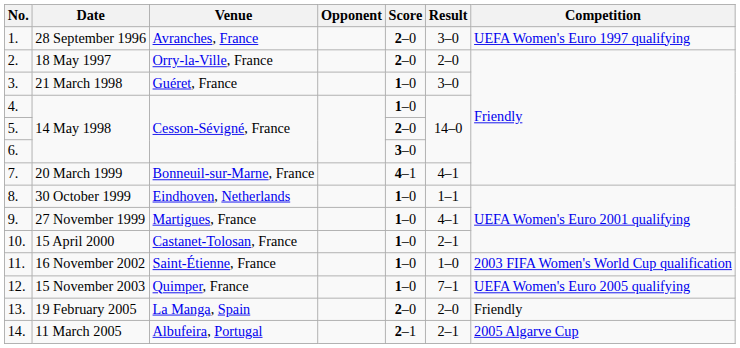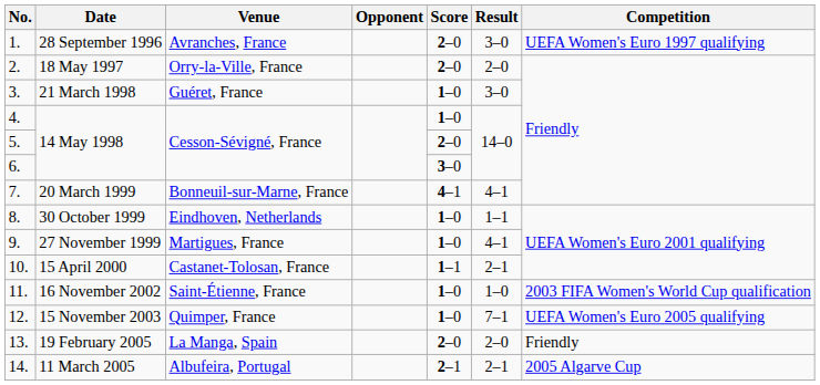10. | Score: 1–0 -> 1–1
